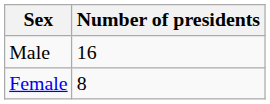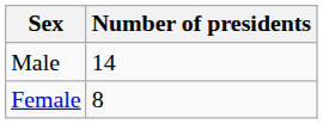Male | Number of presidents: 16 -> 14
